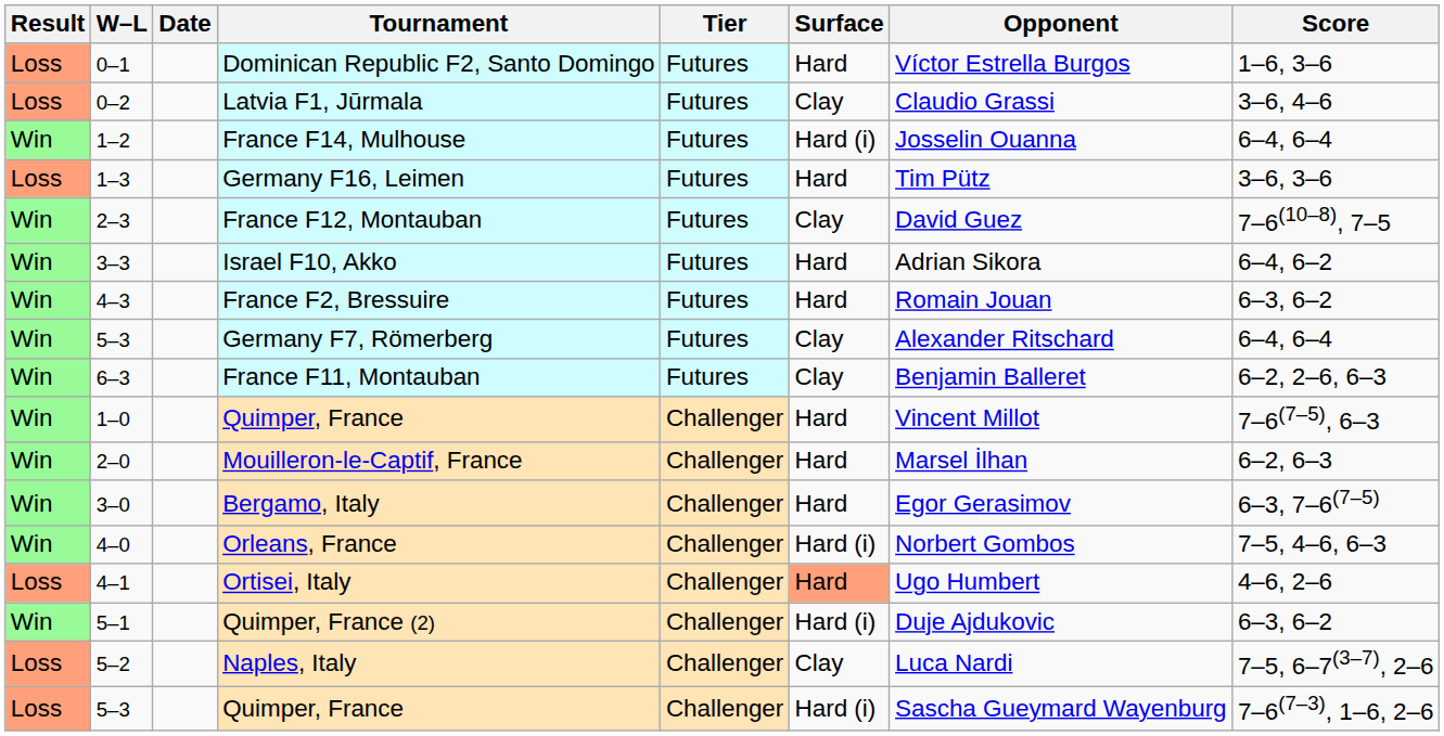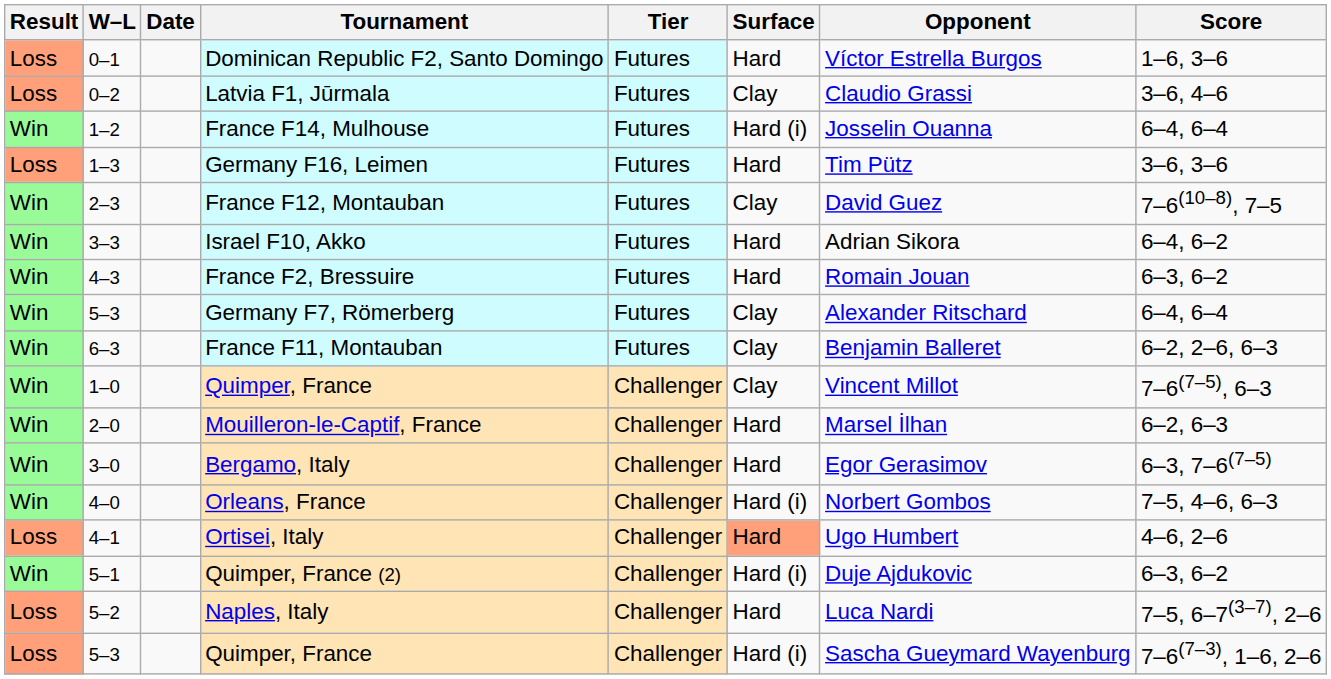1–0 / Quimper, France | Surface: Hard -> Clay
Naples, Italy | Surface: Clay -> Hard
